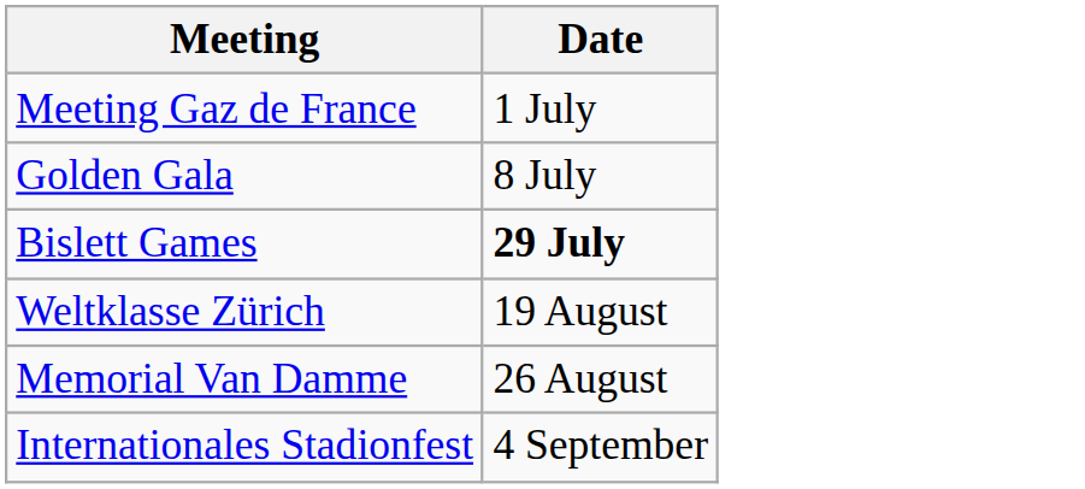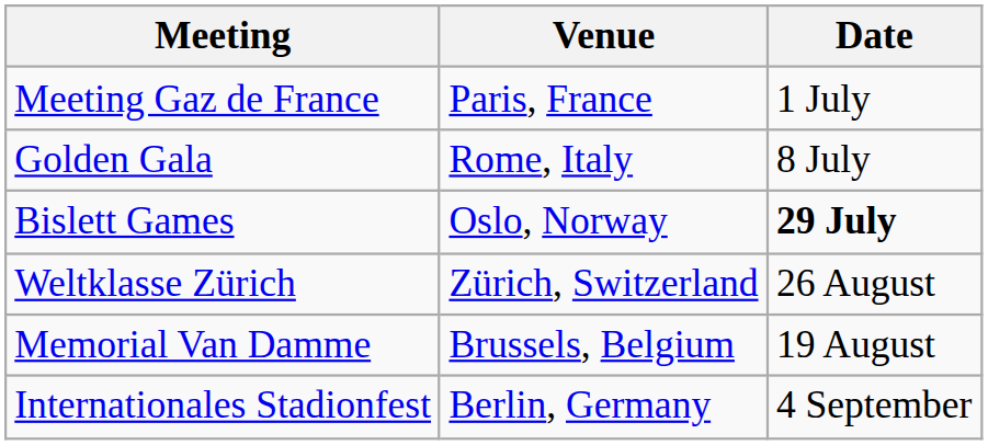+ column: Venue | Paris, France | Rome, Italy | Oslo, Norway | Zürich, Switzerland | Brussels, Belgium | Berlin, Germany
Weltklasse Zürich | Date: 19 August -> 26 August
Memorial Van Damme | Date: 26 August -> 19 August
